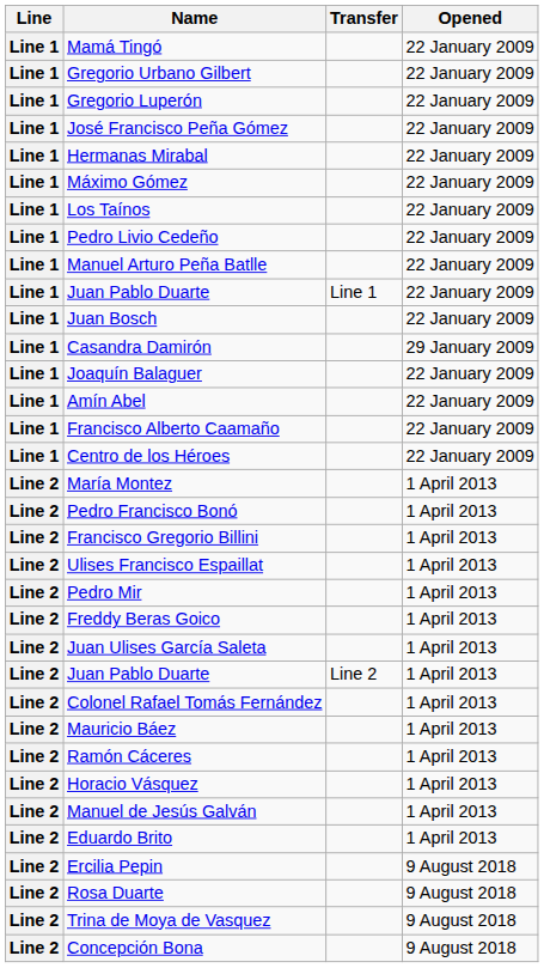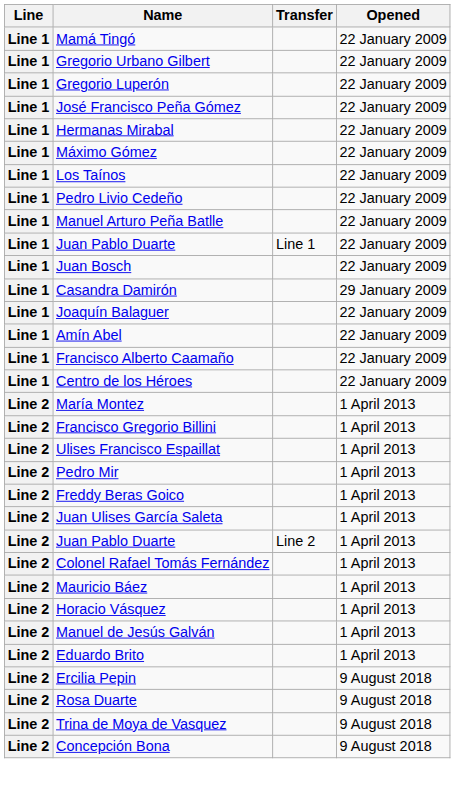- row: Line 2 | Pedro Francisco Bonó | 1 April 2013
- row: Line 2 | Ramón Cáceres | 1 April 2013
